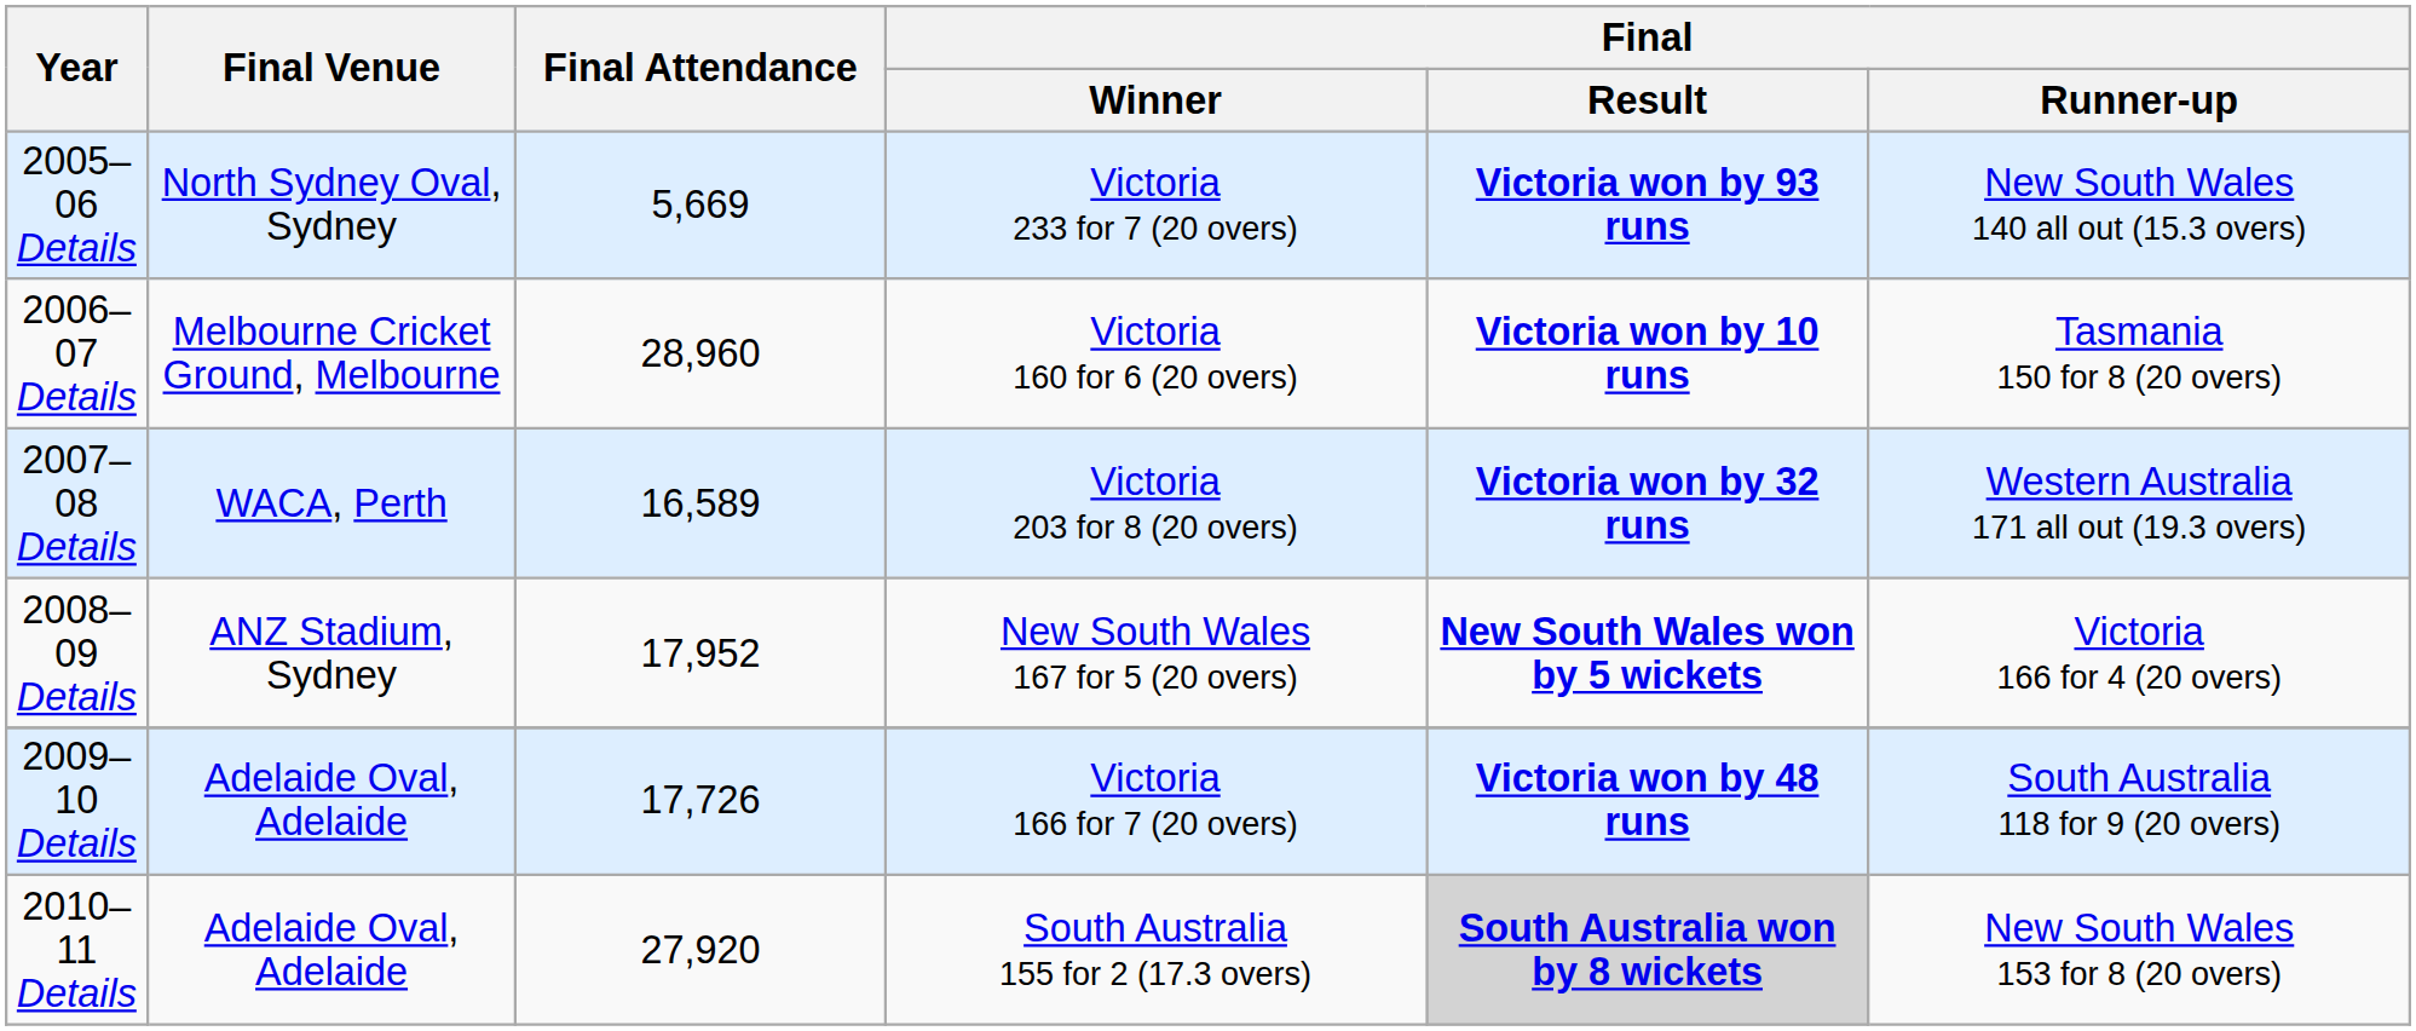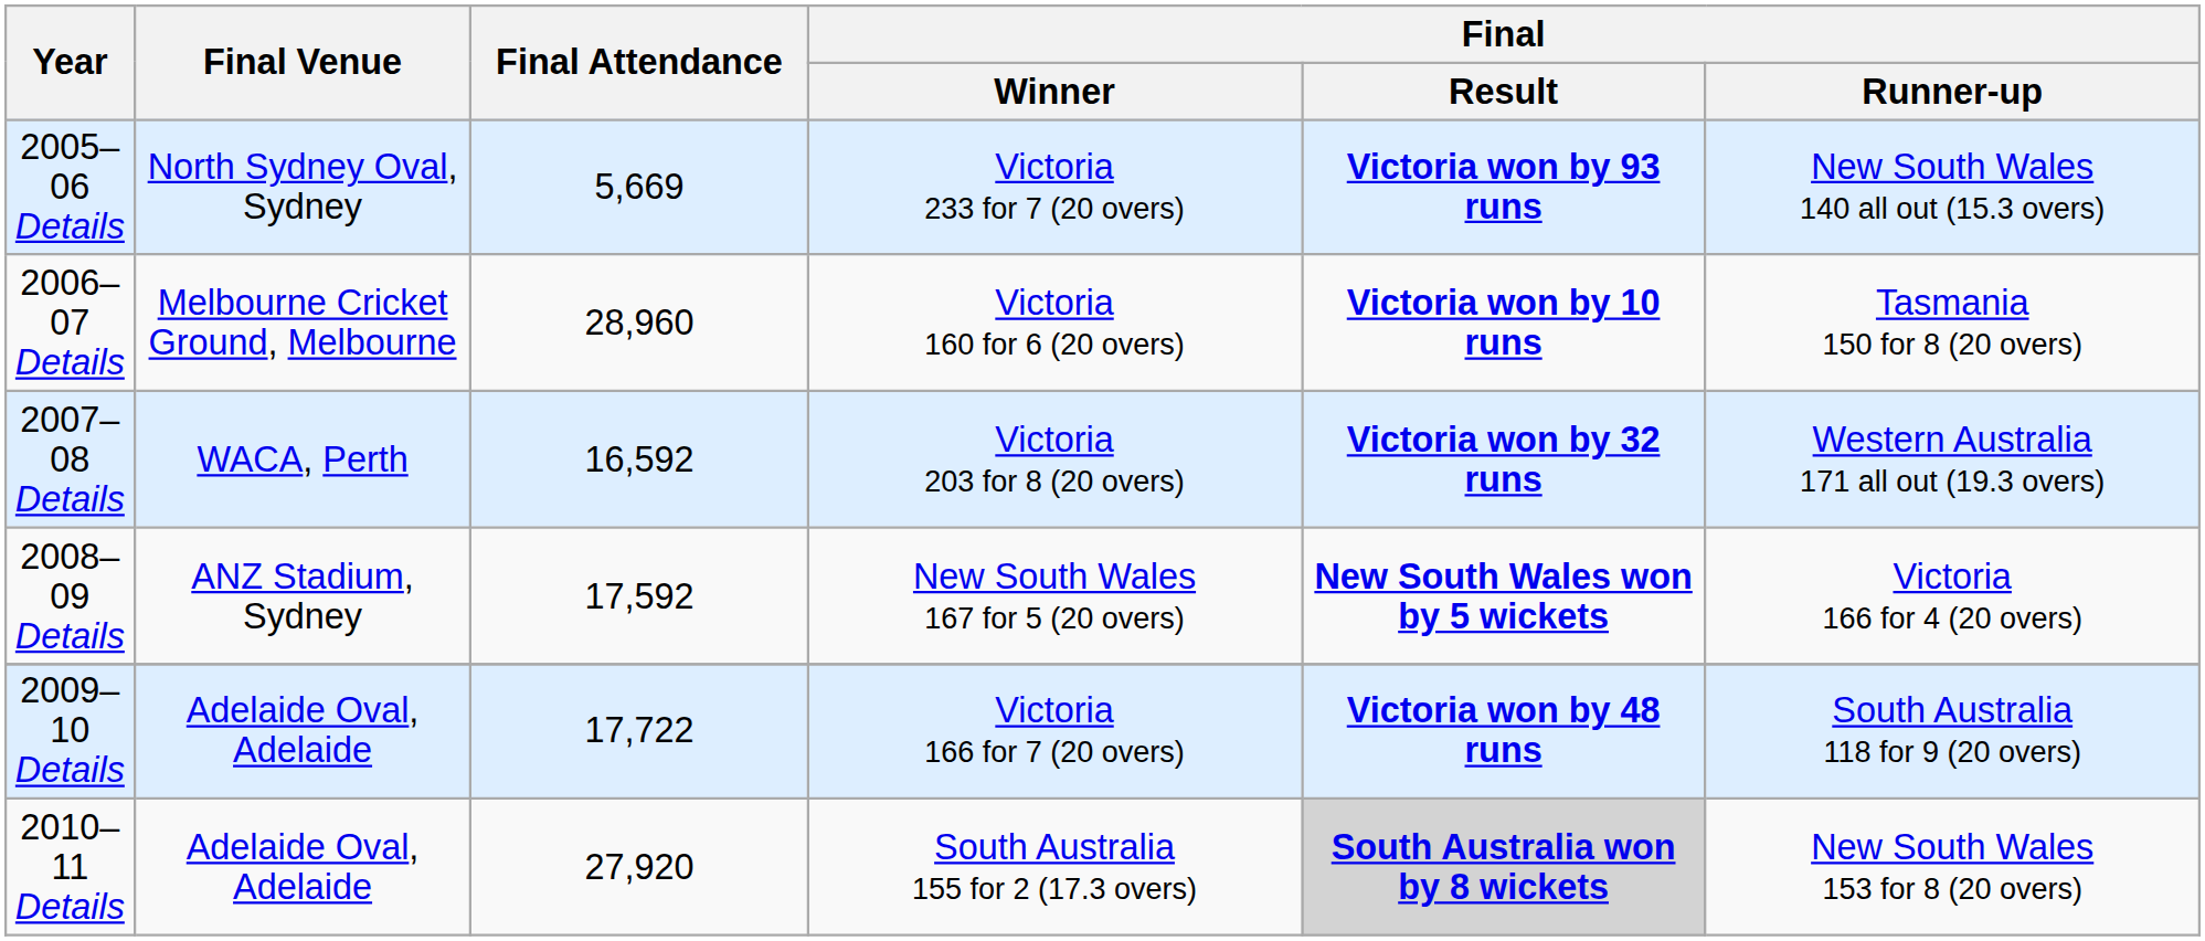2007–08 Details | Final Attendance: 16,589 -> 16,592
2008–09 Details | Final Attendance: 17,952 -> 17,592
2009–10 Details | Final Attendance: 17,726 -> 17,722
